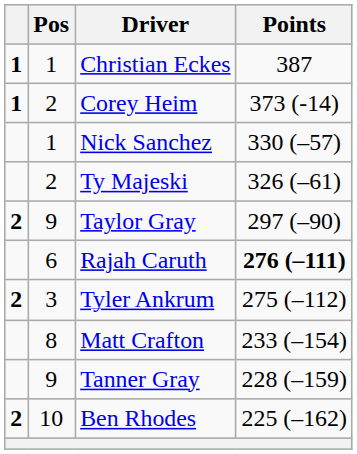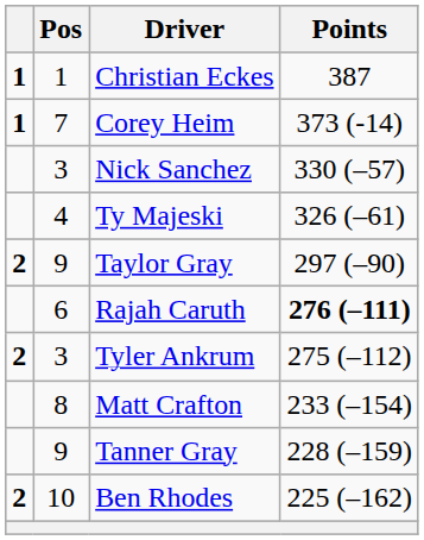Corey Heim | Pos: 2 -> 7
Nick Sanchez | Pos: 1 -> 3
Ty Majeski | Pos: 2 -> 4
